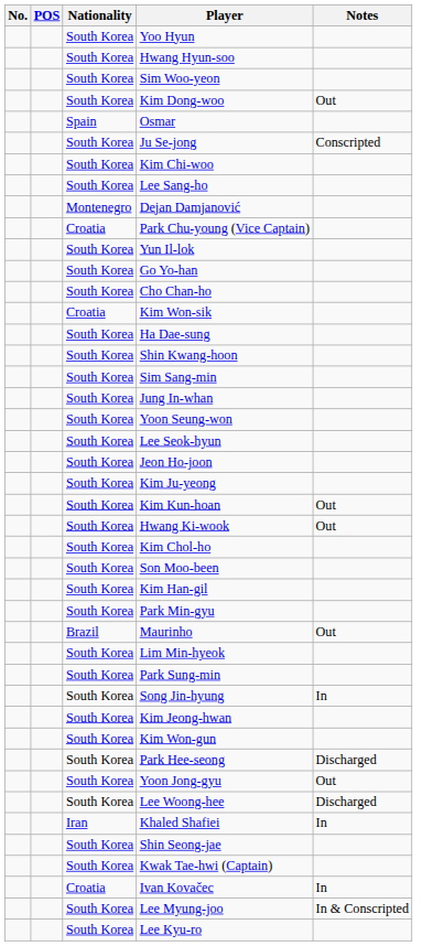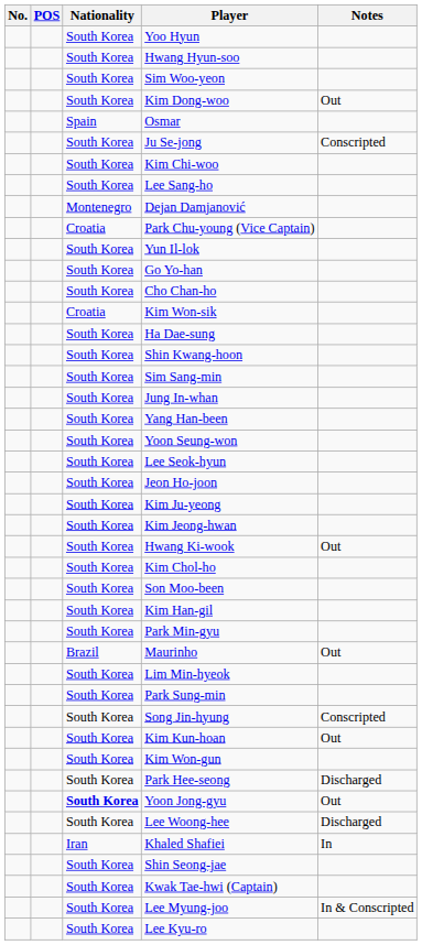+ row: South Korea | Yang Han-been
rows swapped: Kim Jeong-hwan <-> Kim Kun-hoan
Song Jin-hyung | Notes: In -> Conscripted
Yoon Jong-gyu | Nationality: normal -> bold
- row: Croatia | Ivan Kovačec | In
